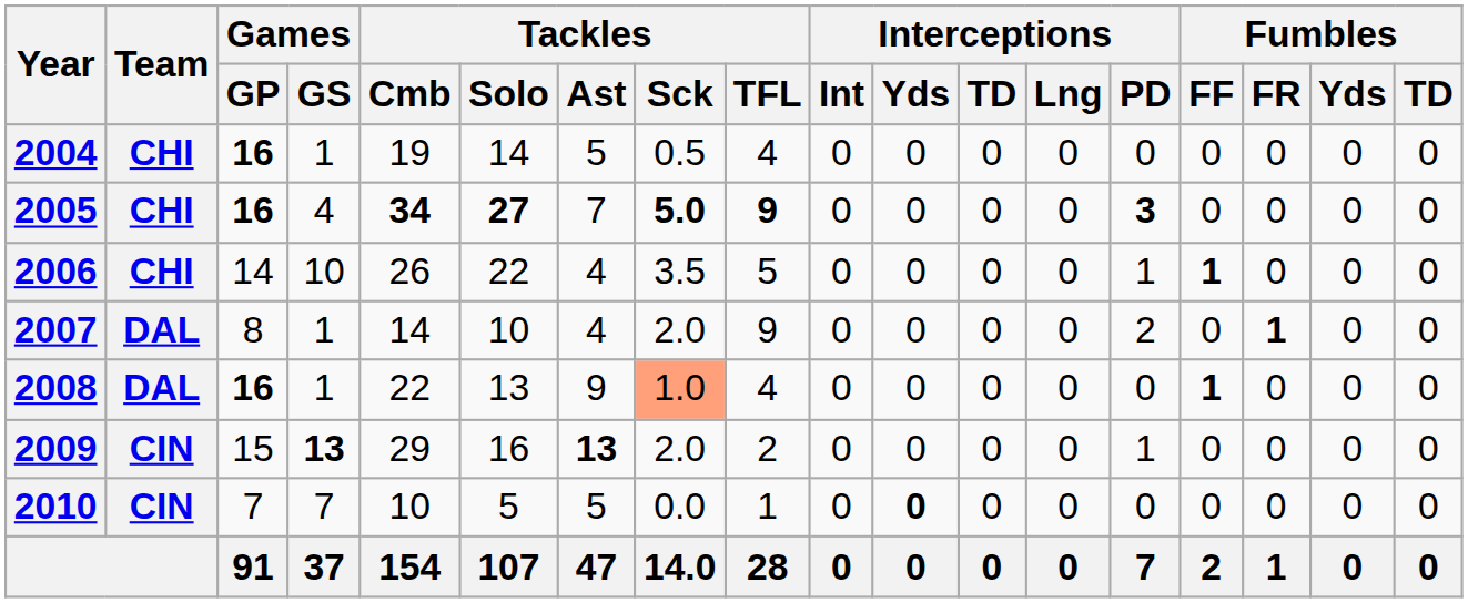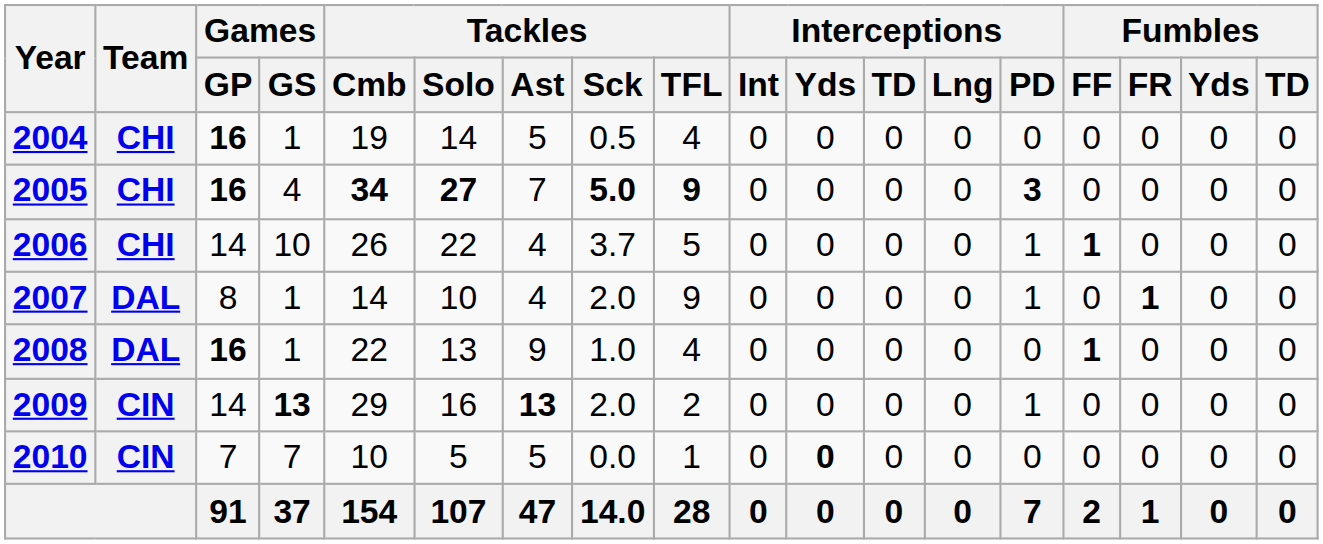2006 | Tackles / Sck: 3.5 -> 3.7
2007 | Interceptions / PD: 2 -> 1
2008 | Tackles / Sck: lightsalmon background -> no background
2009 | Games / GP: 15 -> 14
